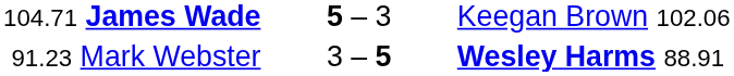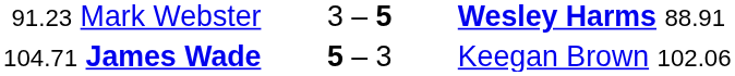rows swapped: 91.23 Mark Webster <-> 104.71 James Wade
